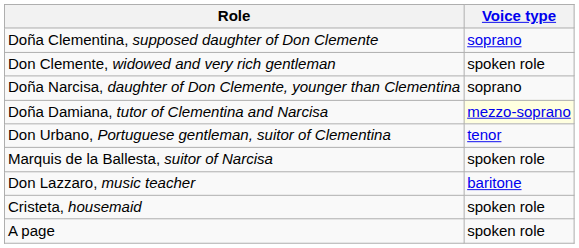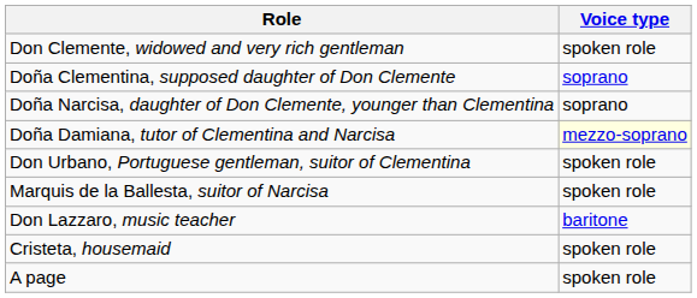rows swapped: Don Clemente, widowed and very rich gentleman <-> Doña Clementina, supposed daughter of Don Clemente
Don Urbano, Portuguese gentleman, suitor of Clementina | Voice type: tenor -> spoken role
